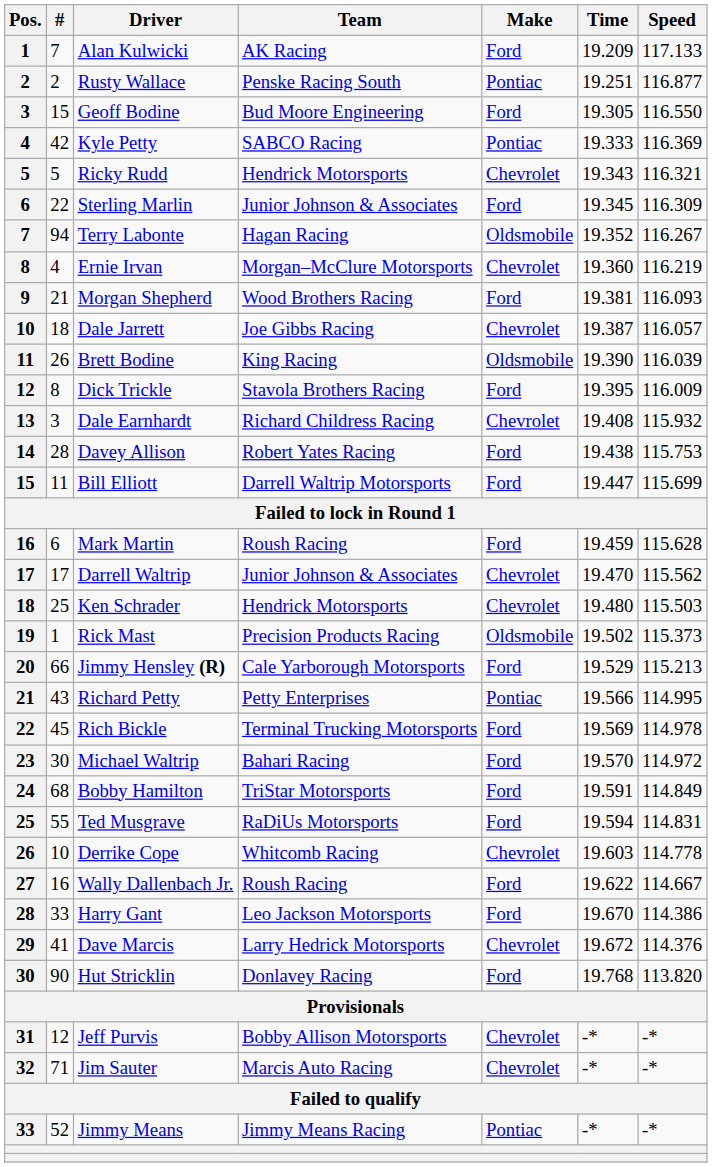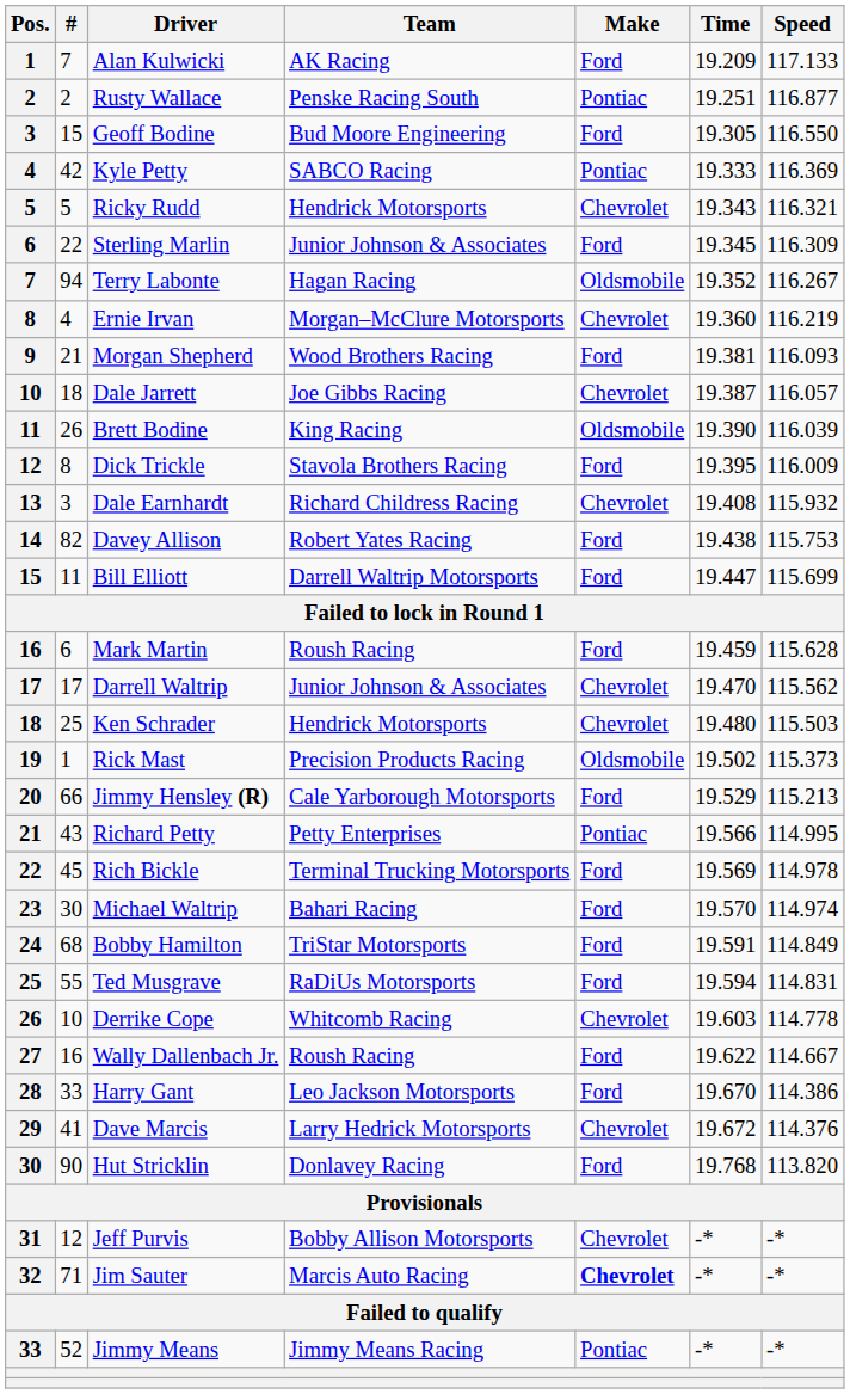Davey Allison | #: 28 -> 82
Michael Waltrip | Speed: 114.972 -> 114.974
Jim Sauter | Make: normal -> bold
